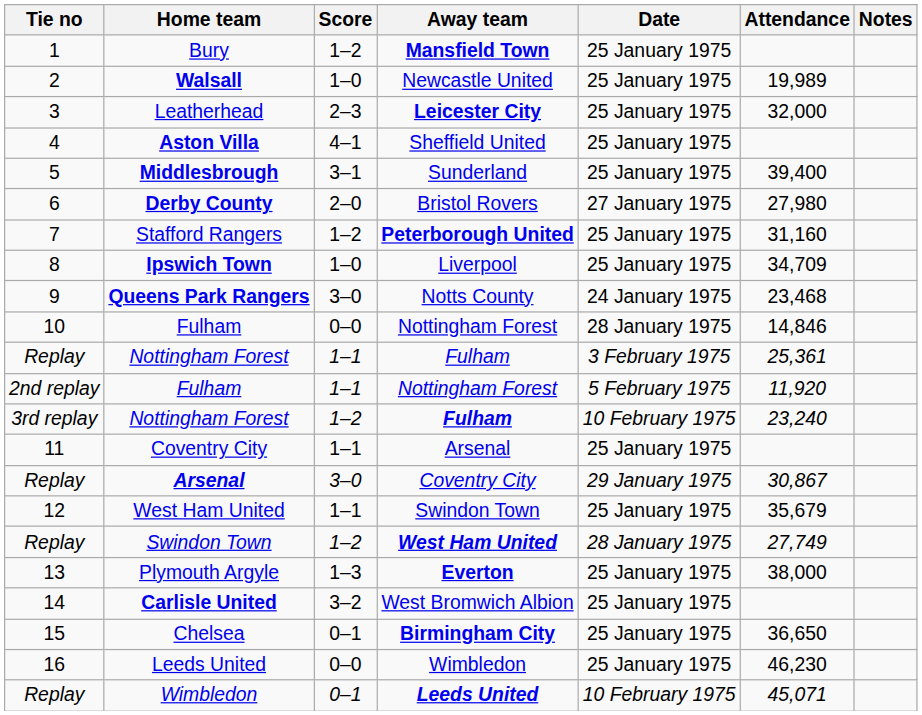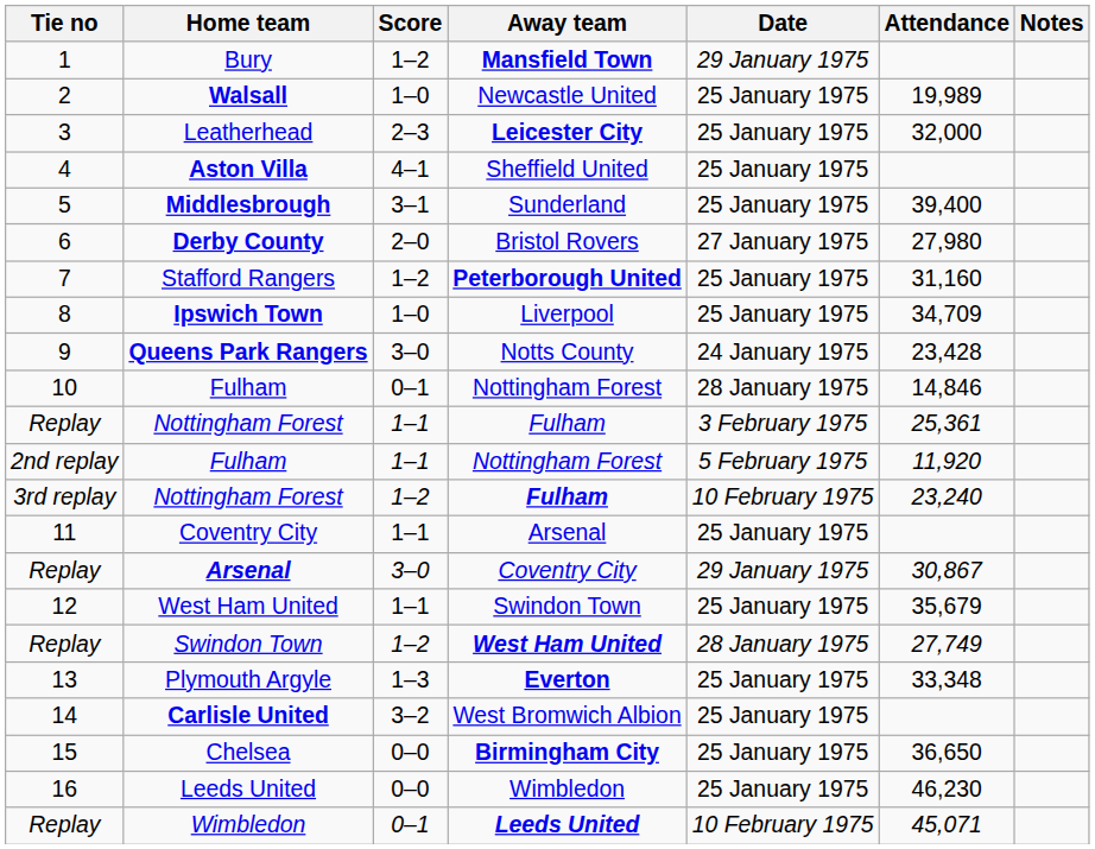Bury | Date: 25 January 1975 -> 29 January 1975
Queens Park Rangers | Attendance: 23,468 -> 23,428
10 / Fulham | Score: 0–0 -> 0–1
Plymouth Argyle | Attendance: 38,000 -> 33,348
Chelsea | Score: 0–1 -> 0–0
